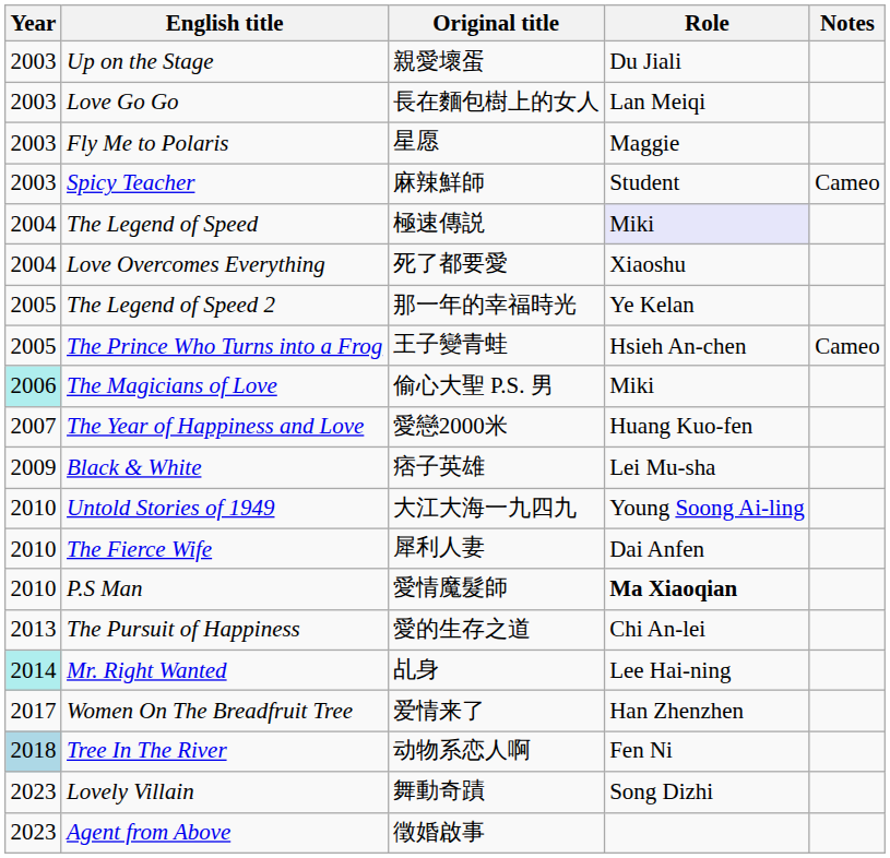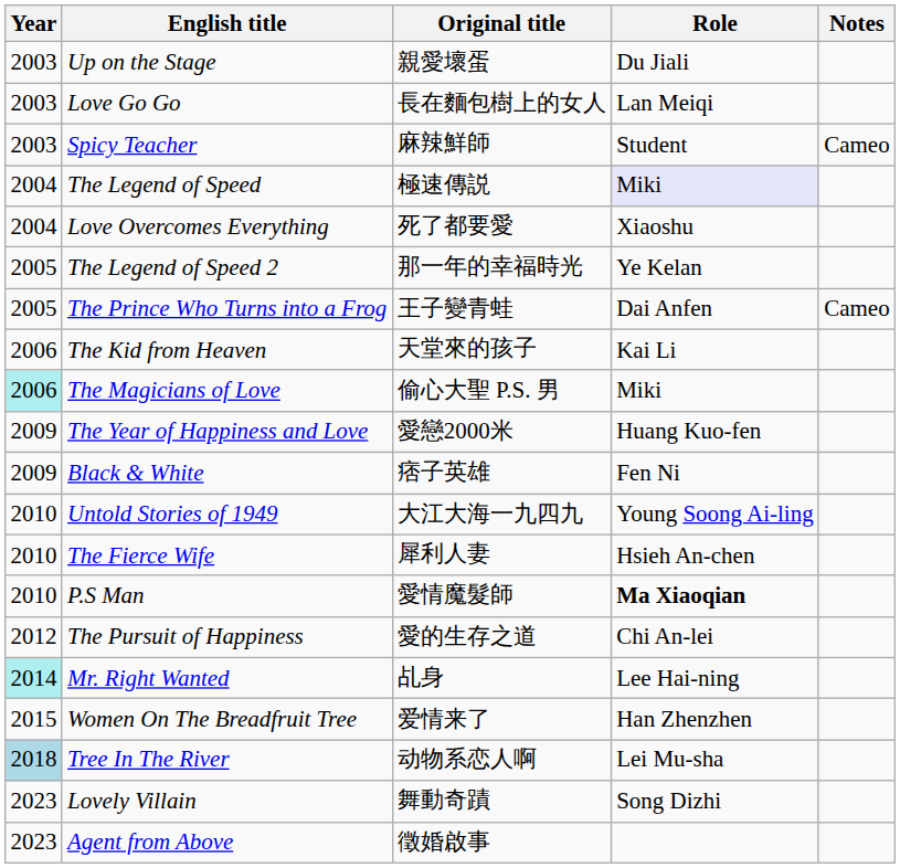- row: 2003 | Fly Me to Polaris | 星愿 | Maggie
The Prince Who Turns into a Frog | Role: Hsieh An-chen -> Dai Anfen
+ row: 2006 | The Kid from Heaven | 天堂來的孩子 | Kai Li
The Year of Happiness and Love | Year: 2007 -> 2009
Black & White | Role: Lei Mu-sha -> Fen Ni
The Fierce Wife | Role: Dai Anfen -> Hsieh An-chen
The Pursuit of Happiness | Year: 2013 -> 2012
Women On The Breadfruit Tree | Year: 2017 -> 2015
Tree In The River | Role: Fen Ni -> Lei Mu-sha
